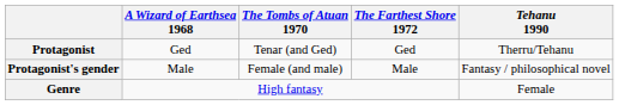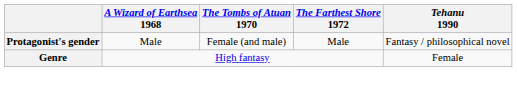- row: Protagonist | Ged | Tenar (and Ged) | Ged | Therru/Tehanu
